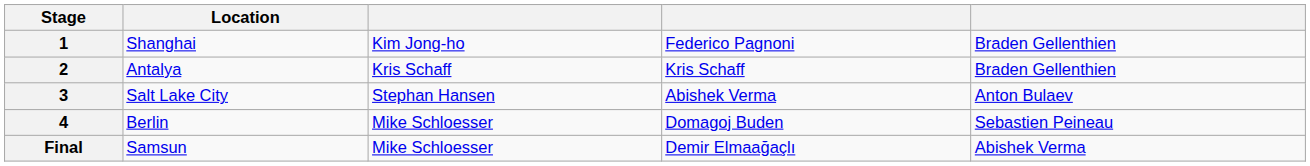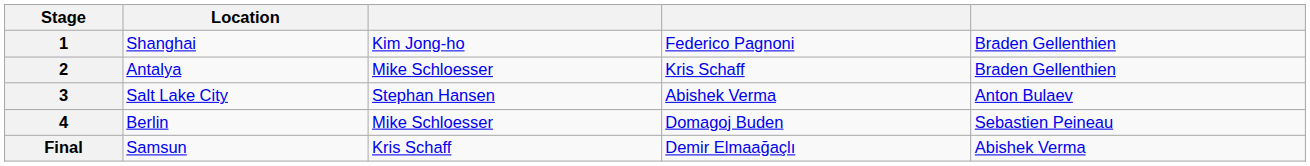2 | column 3: Kris Schaff -> Mike Schloesser
Final | column 3: Mike Schloesser -> Kris Schaff
